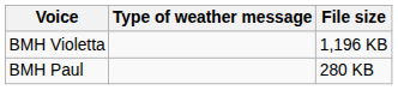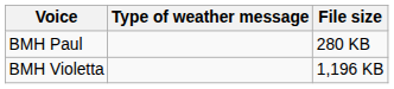rows swapped: BMH Paul <-> BMH Violetta
